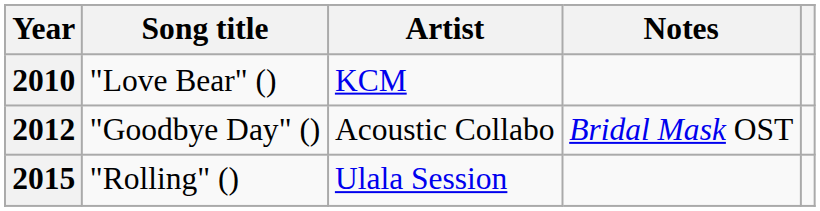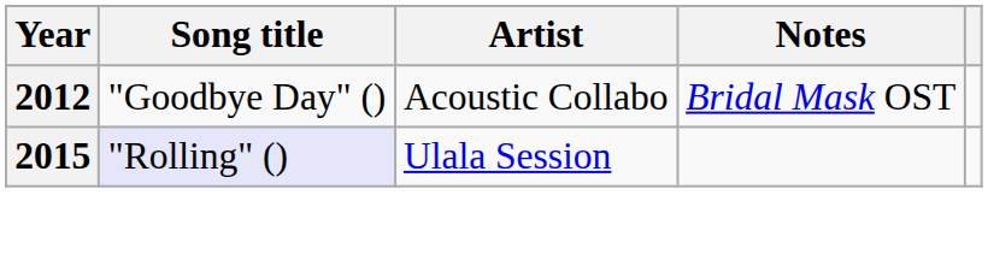- row: 2010 | "Love Bear" () | KCM
2015 | Song title: no background -> lavender background
